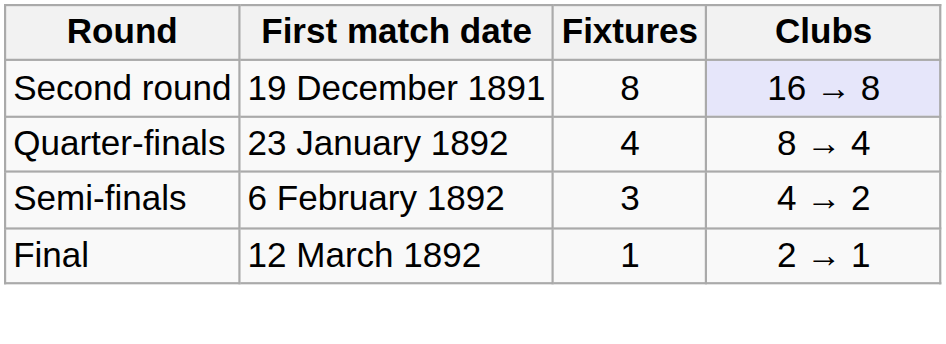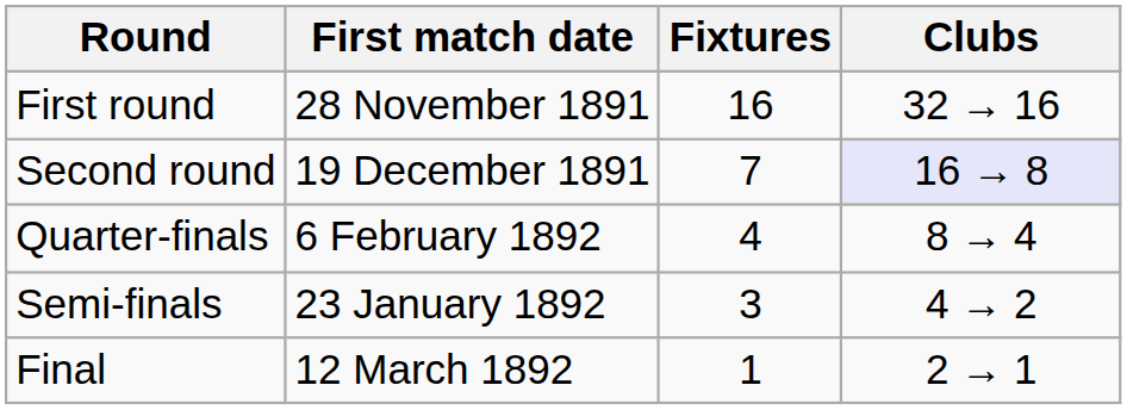+ row: First round | 28 November 1891 | 16 | 32 → 16
Second round | Fixtures: 8 -> 7
Quarter-finals | First match date: 23 January 1892 -> 6 February 1892
Semi-finals | First match date: 6 February 1892 -> 23 January 1892
